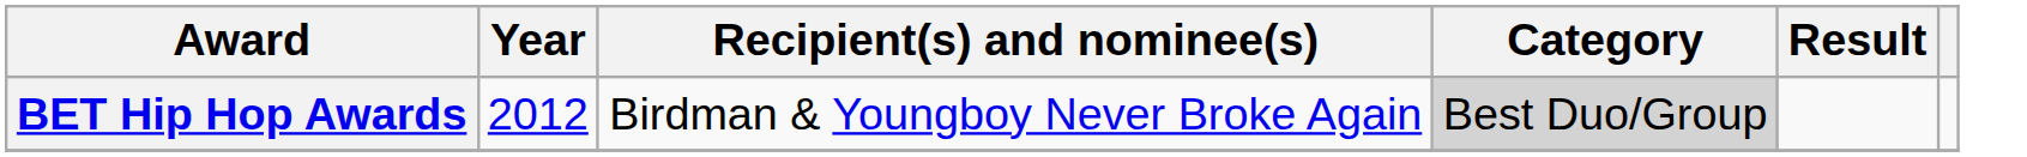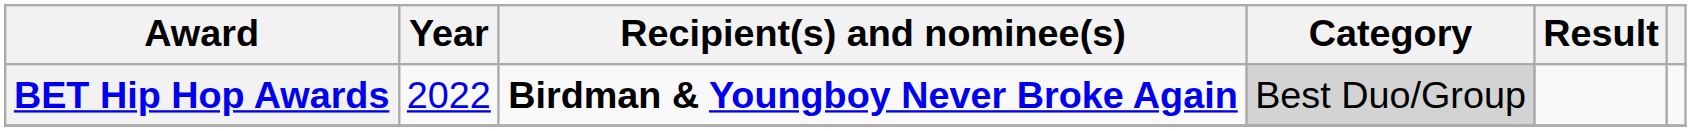BET Hip Hop Awards | Year: 2012 -> 2022
BET Hip Hop Awards | Recipient(s) and nominee(s): normal -> bold
